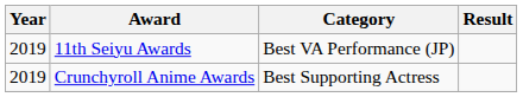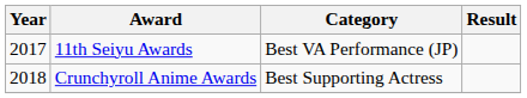11th Seiyu Awards | Year: 2019 -> 2017
Crunchyroll Anime Awards | Year: 2019 -> 2018
